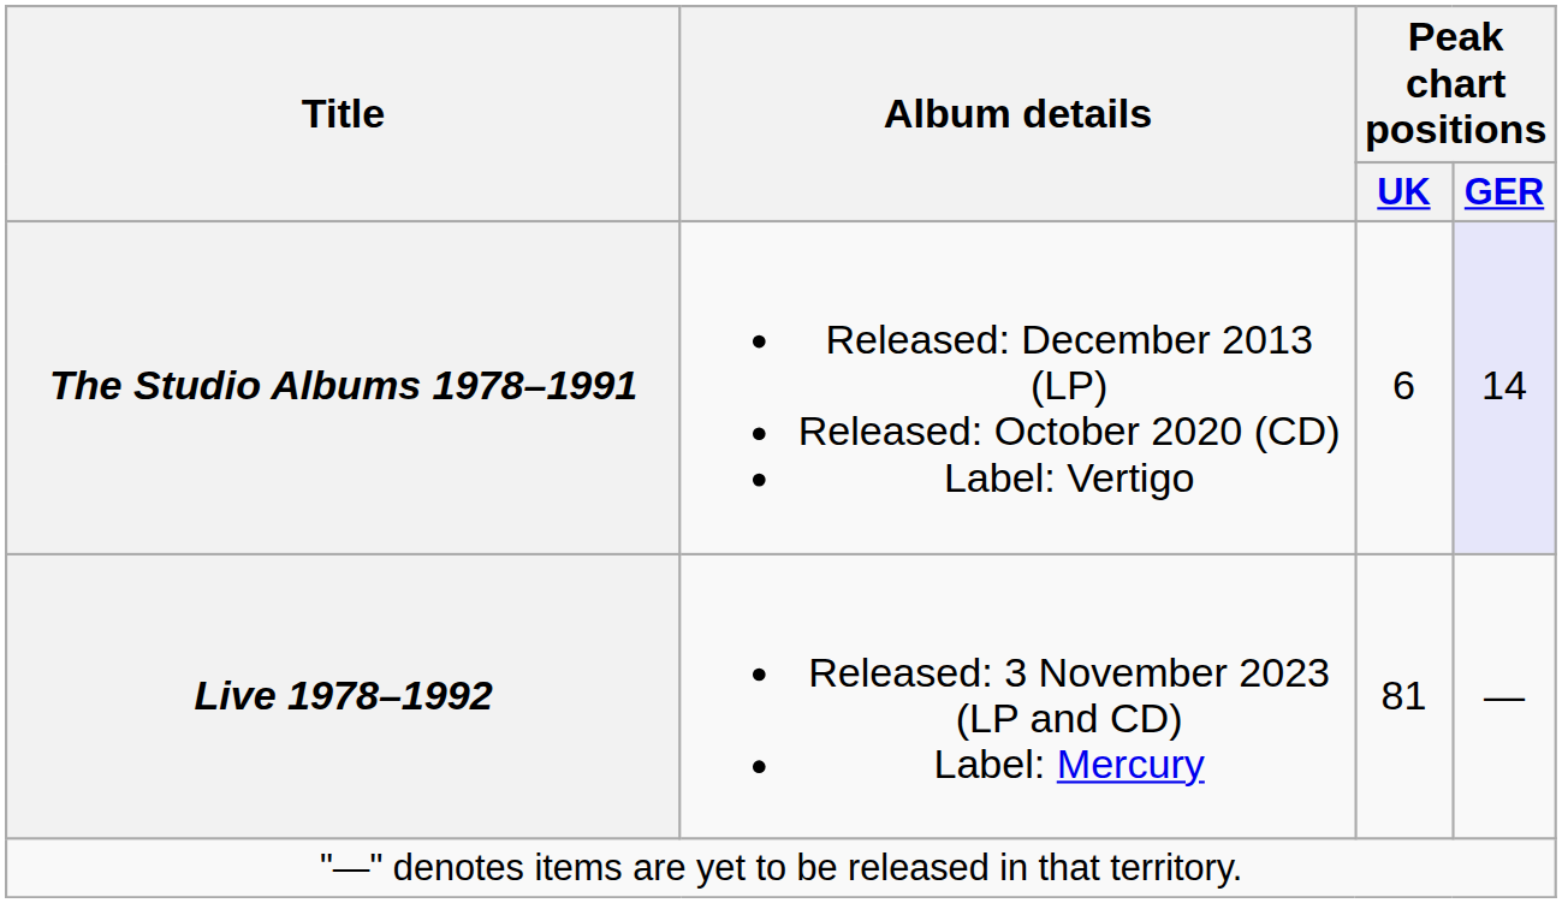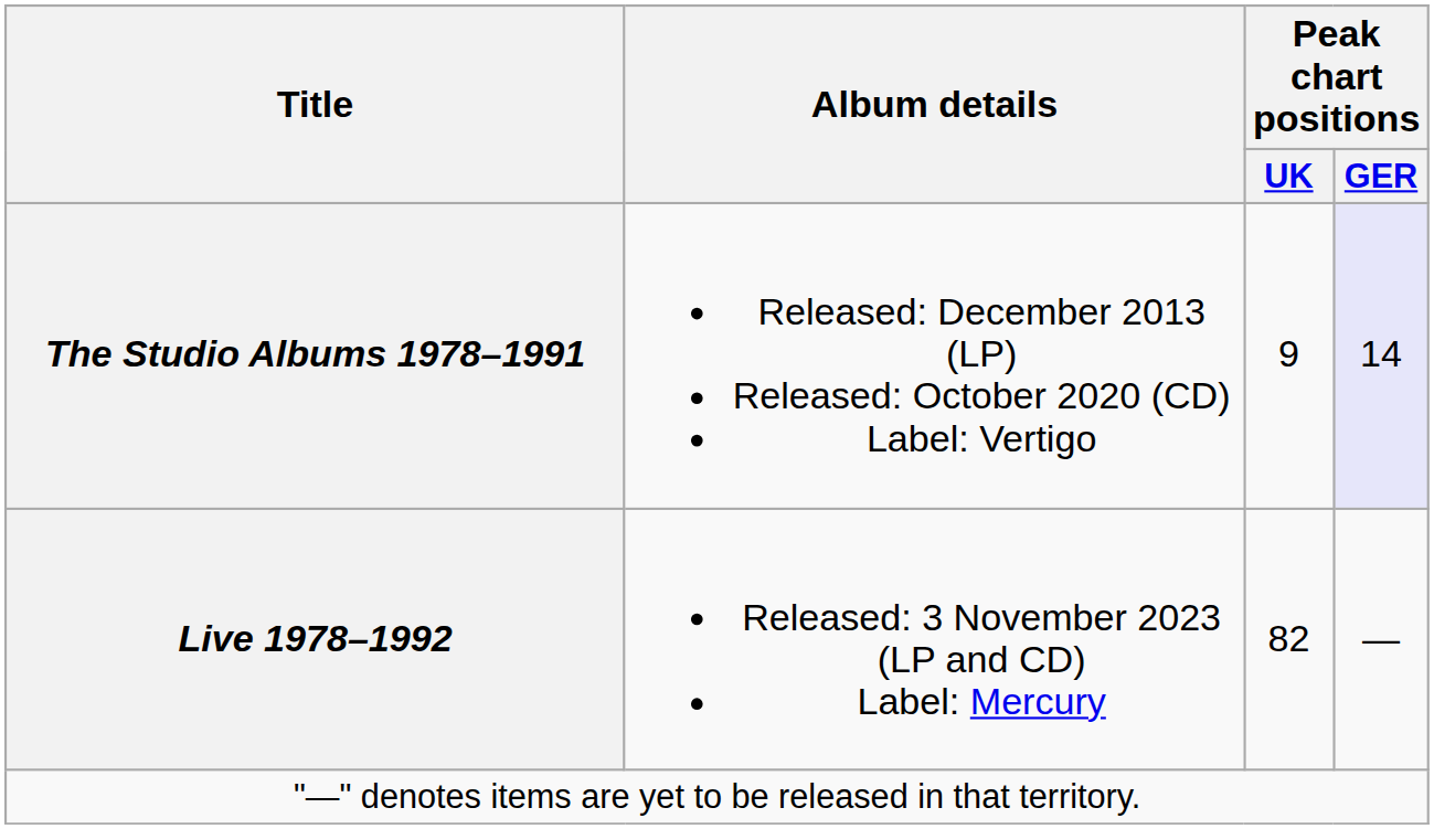The Studio Albums 1978–1991 | Peak chart positions / UK: 6 -> 9
Live 1978–1992 | Peak chart positions / UK: 81 -> 82
